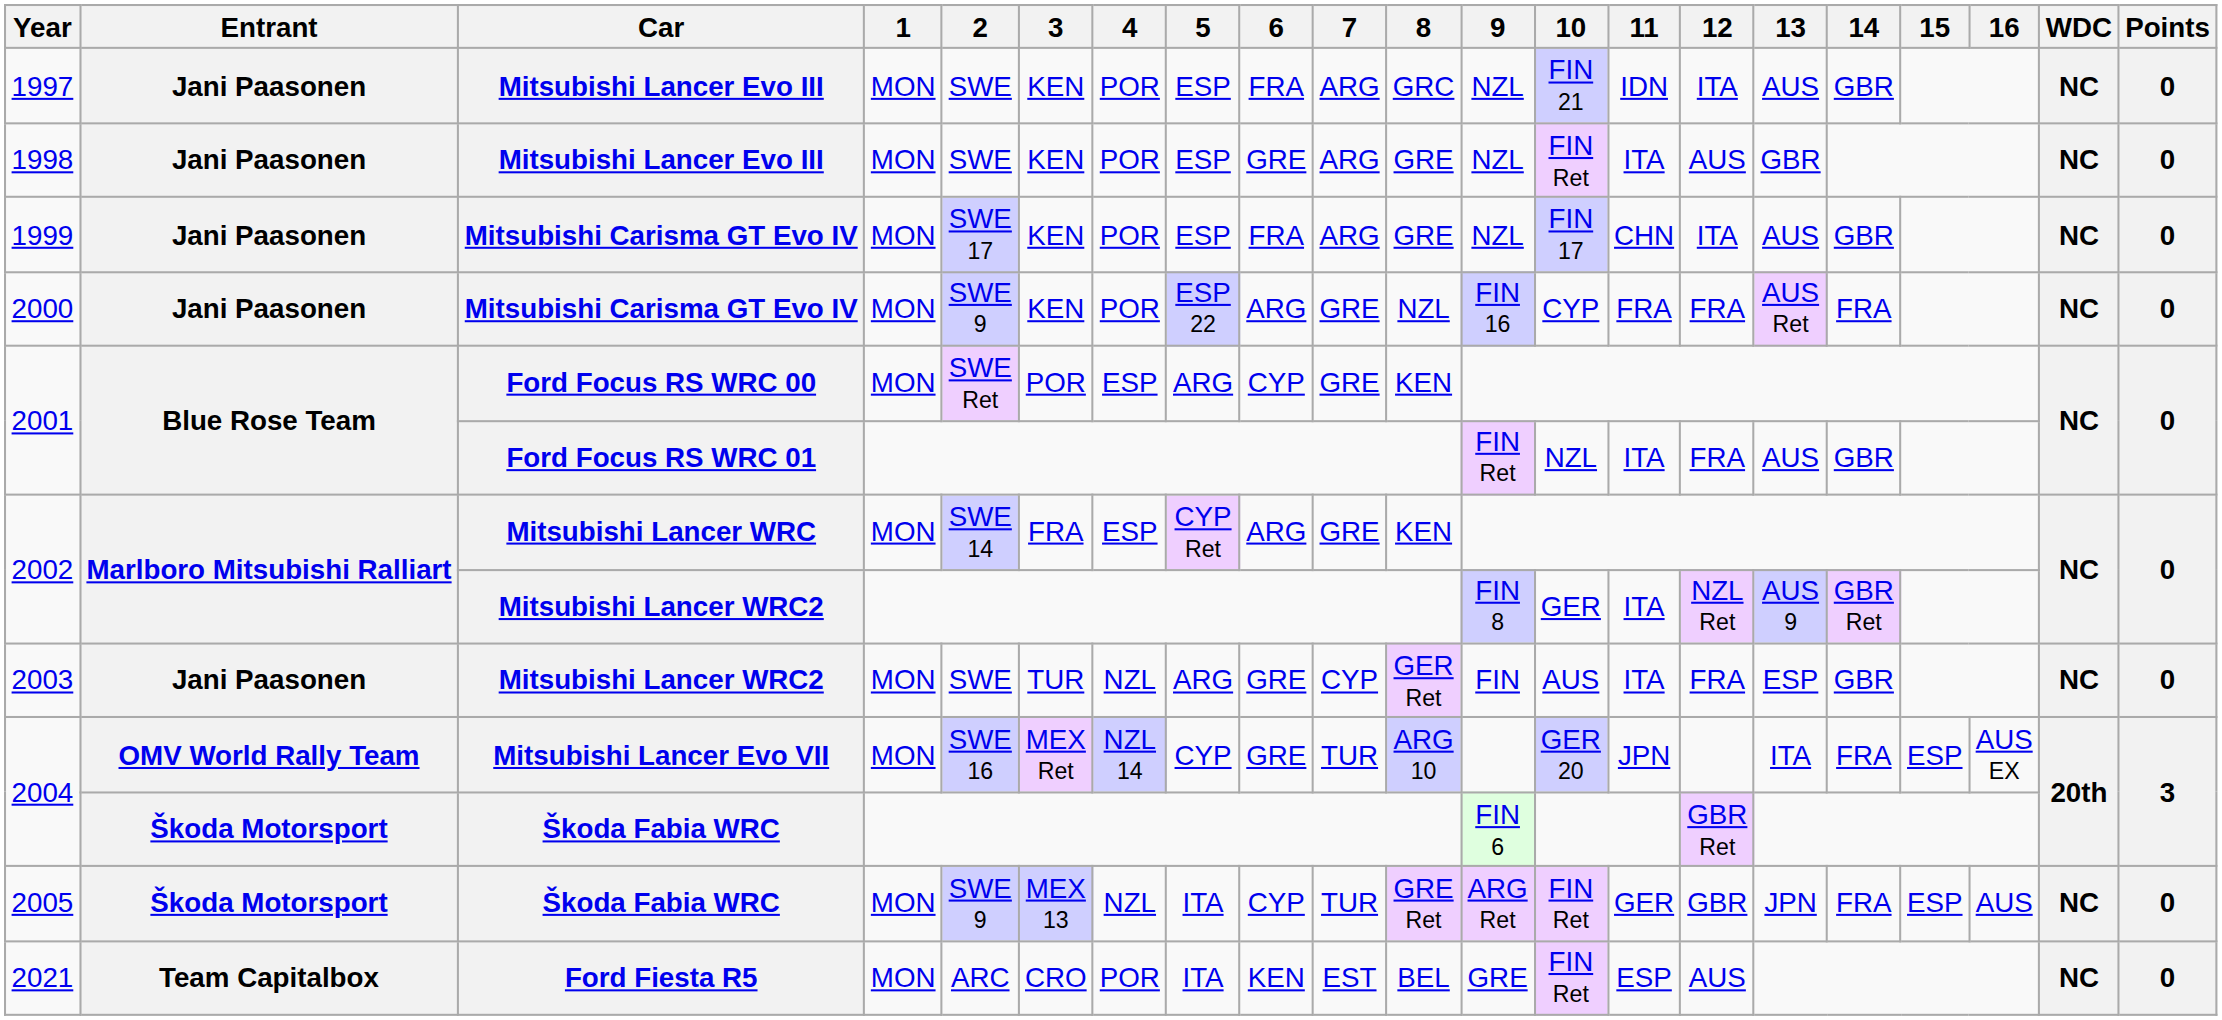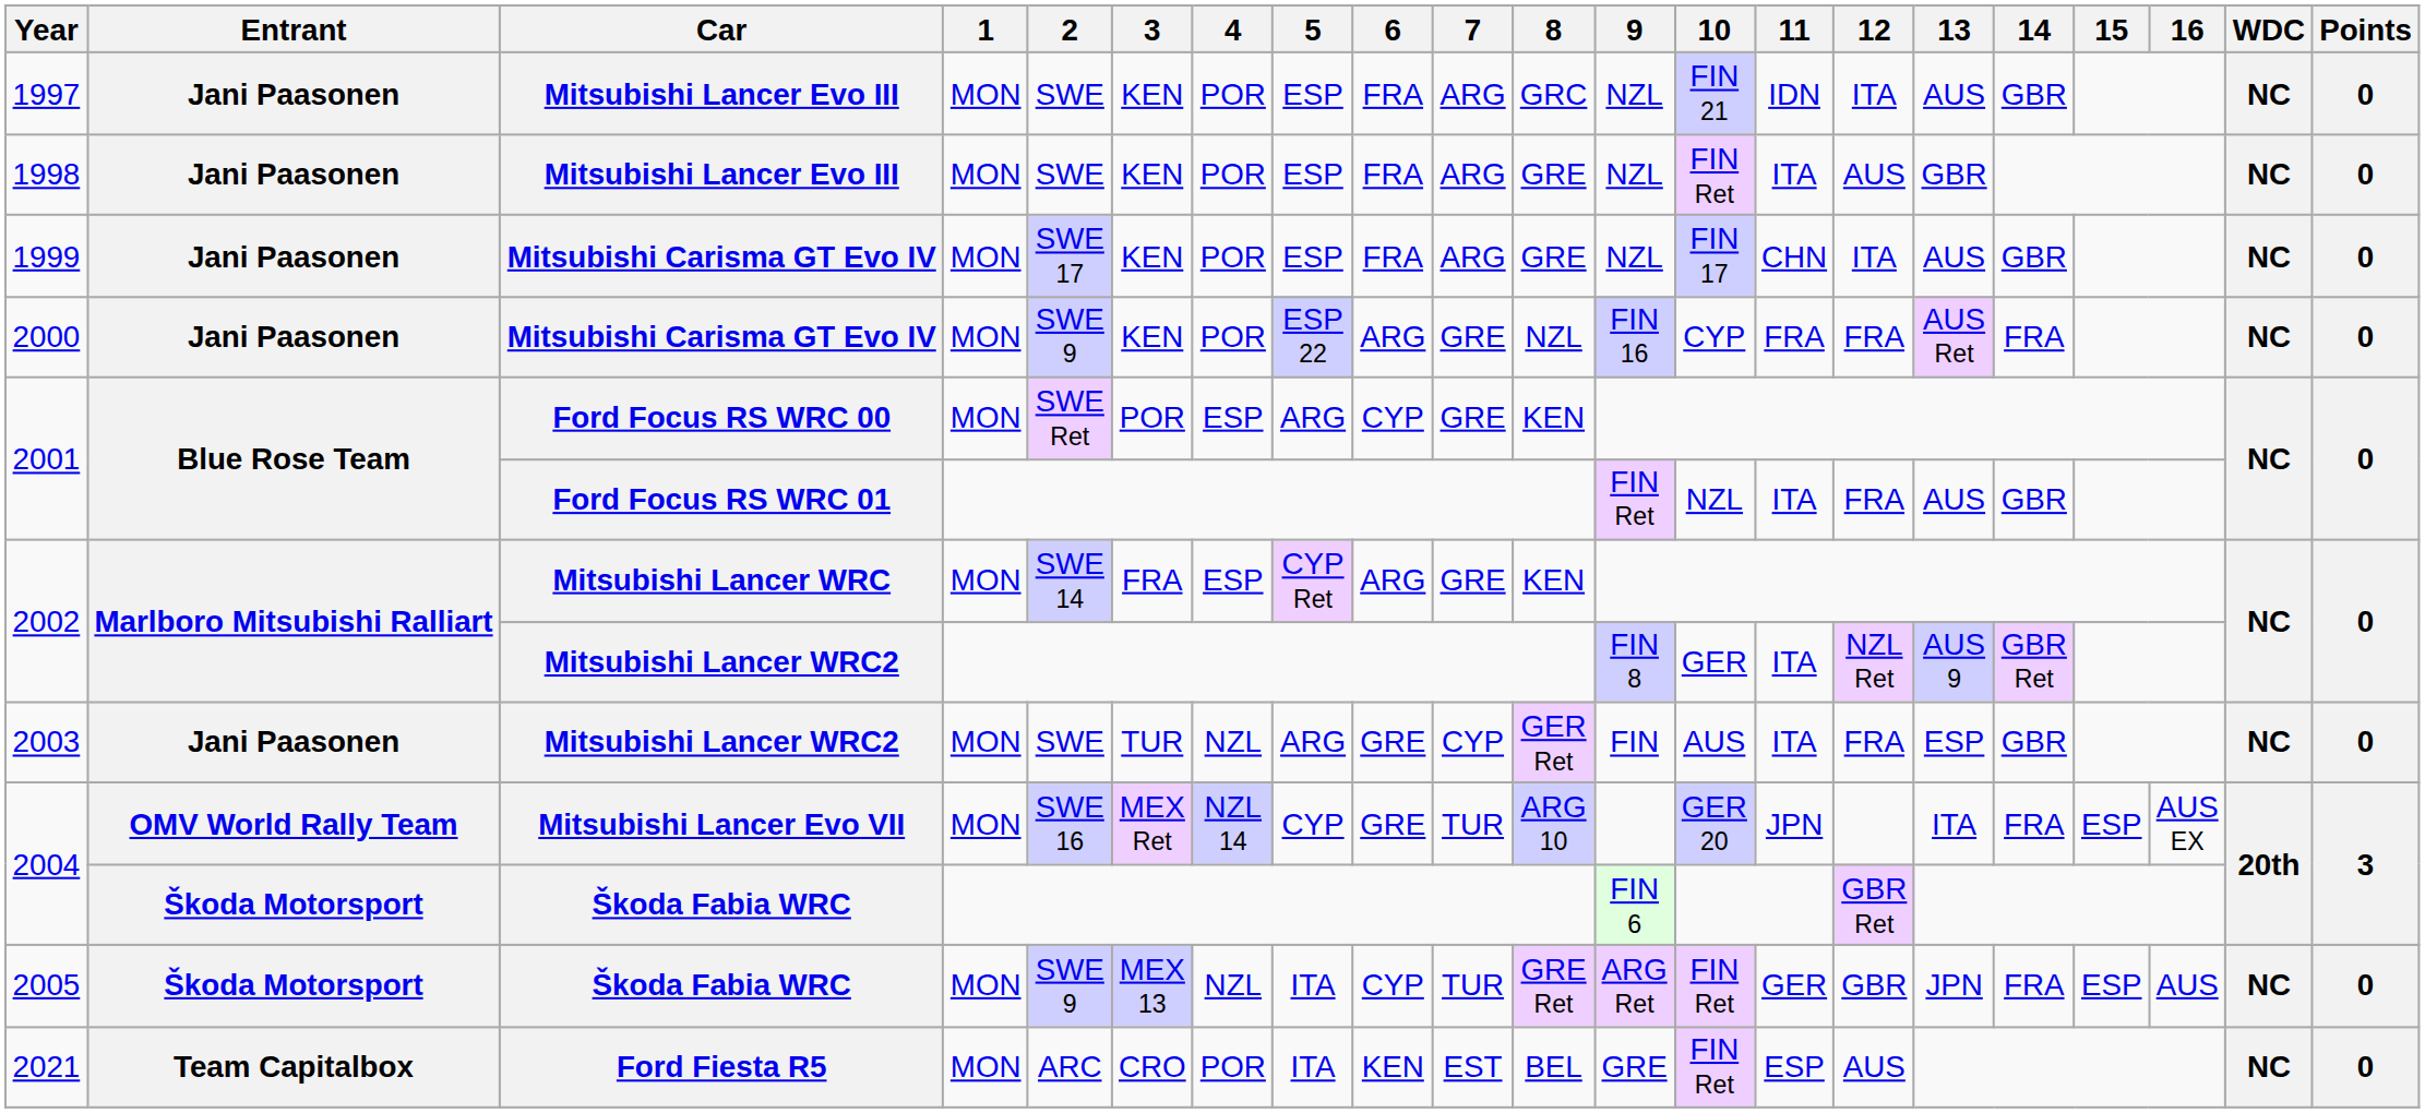1998 | 6: GRE -> FRA
